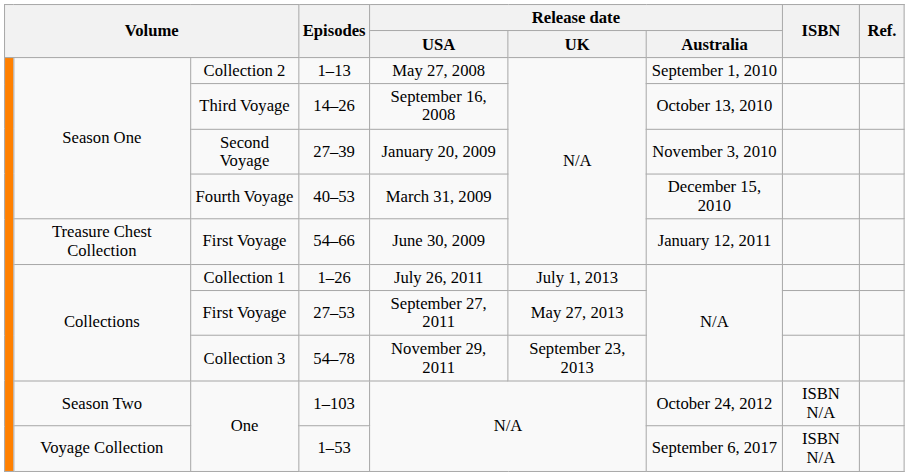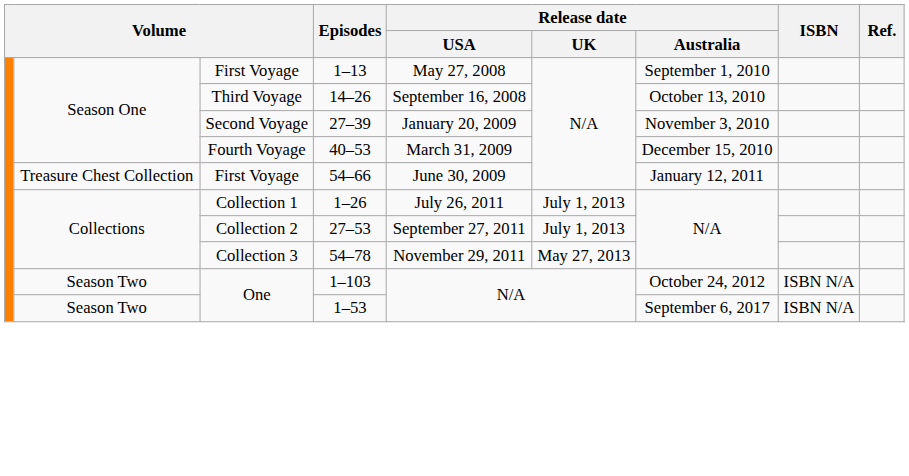1–13 | column 3: Collection 2 -> First Voyage
27–53 | column 3: First Voyage -> Collection 2
27–53 | Release date / UK: May 27, 2013 -> July 1, 2013
54–78 | Release date / UK: September 23, 2013 -> May 27, 2013
1–53 | column 2: Voyage Collection -> Season Two
